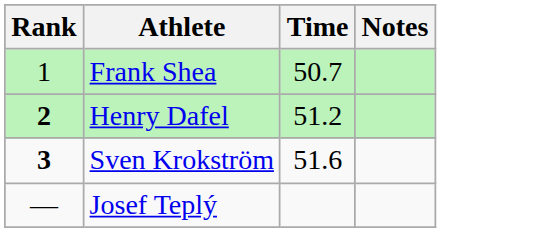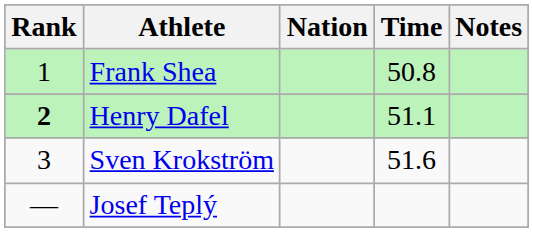+ column: Nation
Frank Shea | Time: 50.7 -> 50.8
Henry Dafel | Time: 51.2 -> 51.1
Sven Krokström | Rank: bold -> normal
